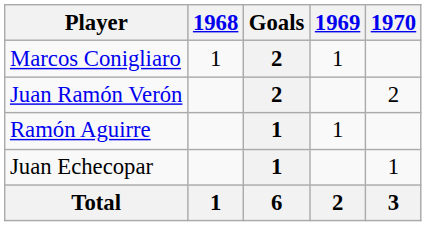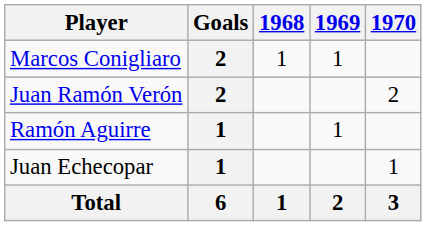columns swapped: Goals <-> 1968
